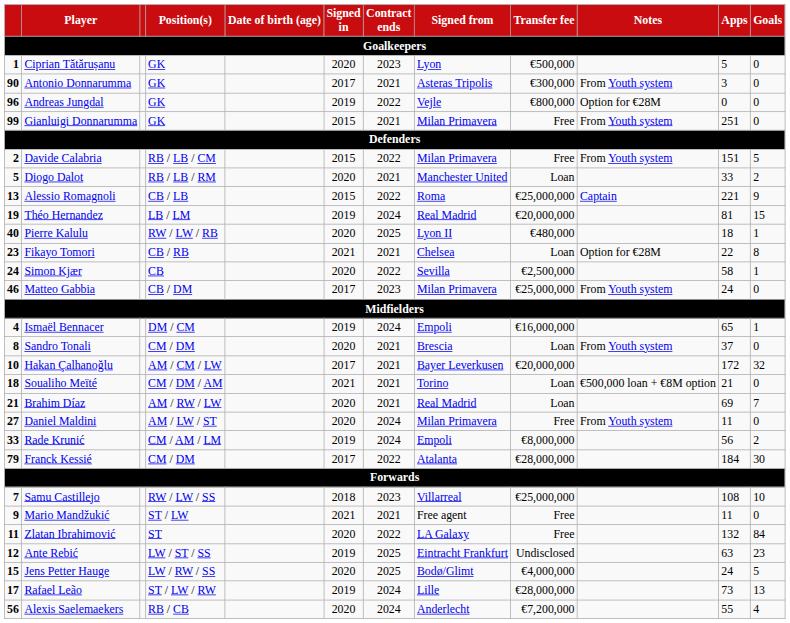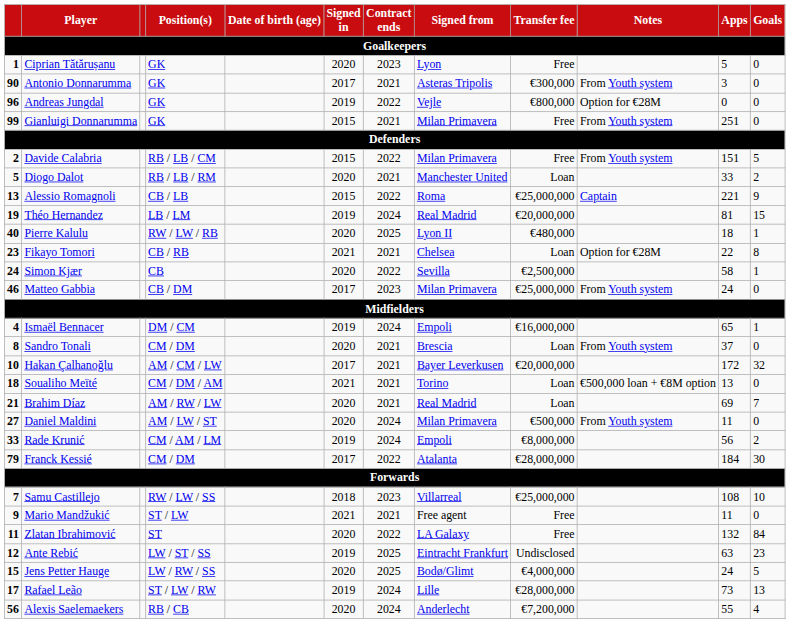Ciprian Tătărușanu | Transfer fee: €500,000 -> Free
Soualiho Meïté | Apps: 21 -> 13
Daniel Maldini | Transfer fee: Free -> €500,000
